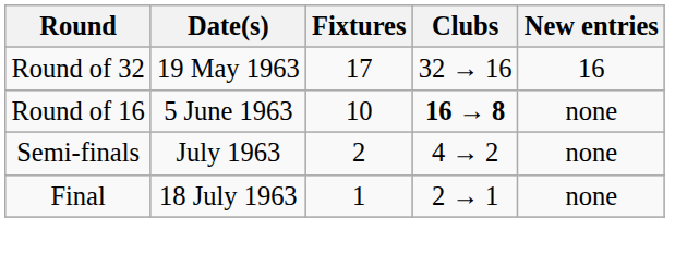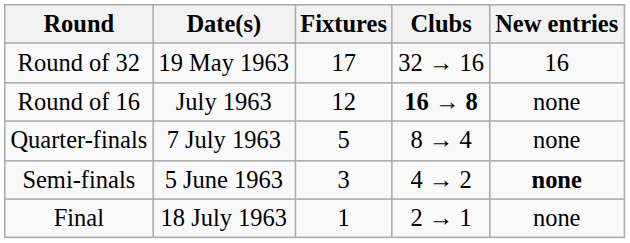Round of 16 | Date(s): 5 June 1963 -> July 1963
Round of 16 | Fixtures: 10 -> 12
+ row: Quarter-finals | 7 July 1963 | 5 | 8 → 4 | none
Semi-finals | Date(s): July 1963 -> 5 June 1963
Semi-finals | Fixtures: 2 -> 3
Semi-finals | New entries: normal -> bold
